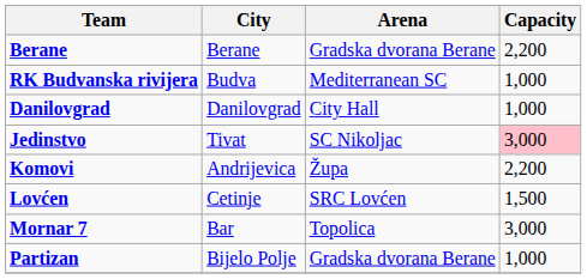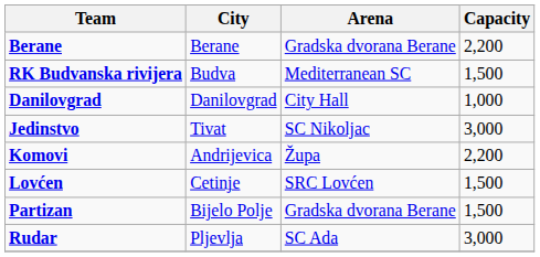RK Budvanska rivijera | Capacity: 1,000 -> 1,500
Jedinstvo | Capacity: pink background -> no background
- row: Mornar 7 | Bar | Topolica | 3,000
Partizan | Capacity: 1,000 -> 1,500
+ row: Rudar | Pljevlja | SC Ada | 3,000
